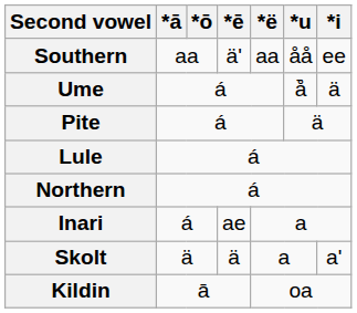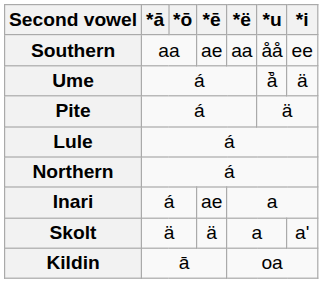Southern | *ē: äʹ -> ae
